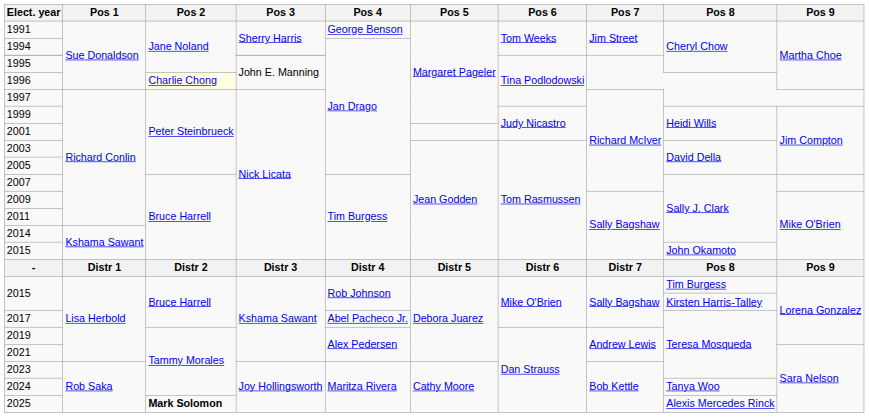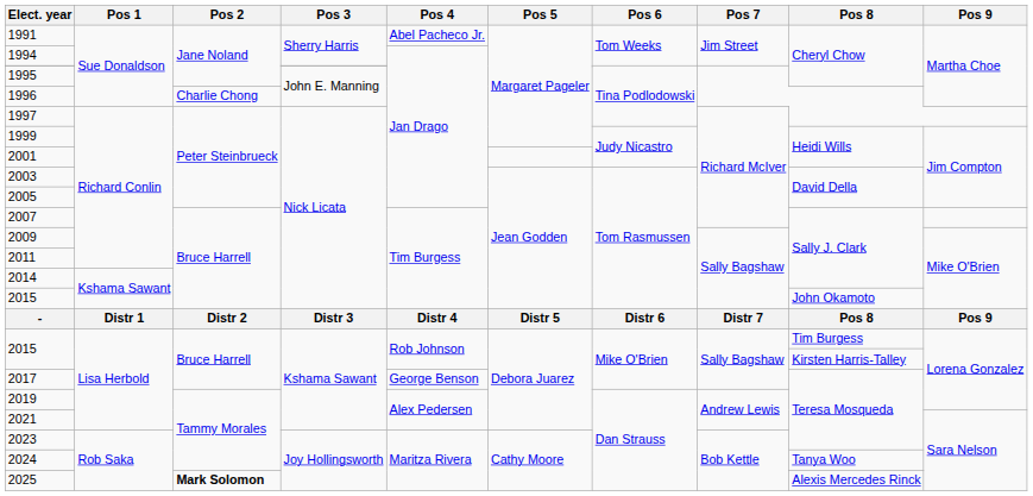1991 | Pos 4: George Benson -> Abel Pacheco Jr.
1996 | Pos 2: lightyellow background -> no background
2017 | Pos 4: Abel Pacheco Jr. -> George Benson
